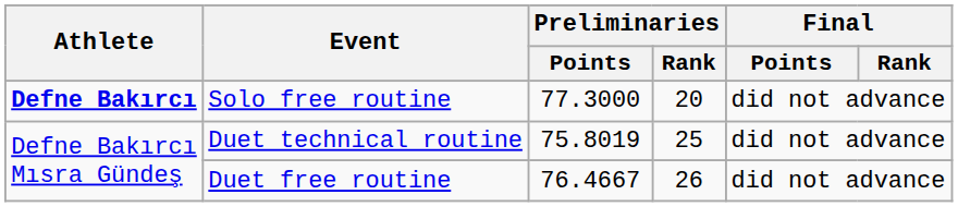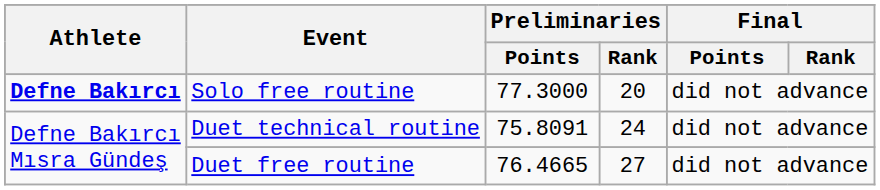Duet technical routine | Preliminaries / Points: 75.8019 -> 75.8091
Duet technical routine | Preliminaries / Rank: 25 -> 24
Duet free routine | Preliminaries / Points: 76.4667 -> 76.4665
Duet free routine | Preliminaries / Rank: 26 -> 27
